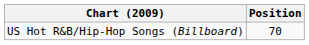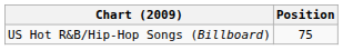US Hot R&B/Hip-Hop Songs (Billboard) | Position: 70 -> 75
